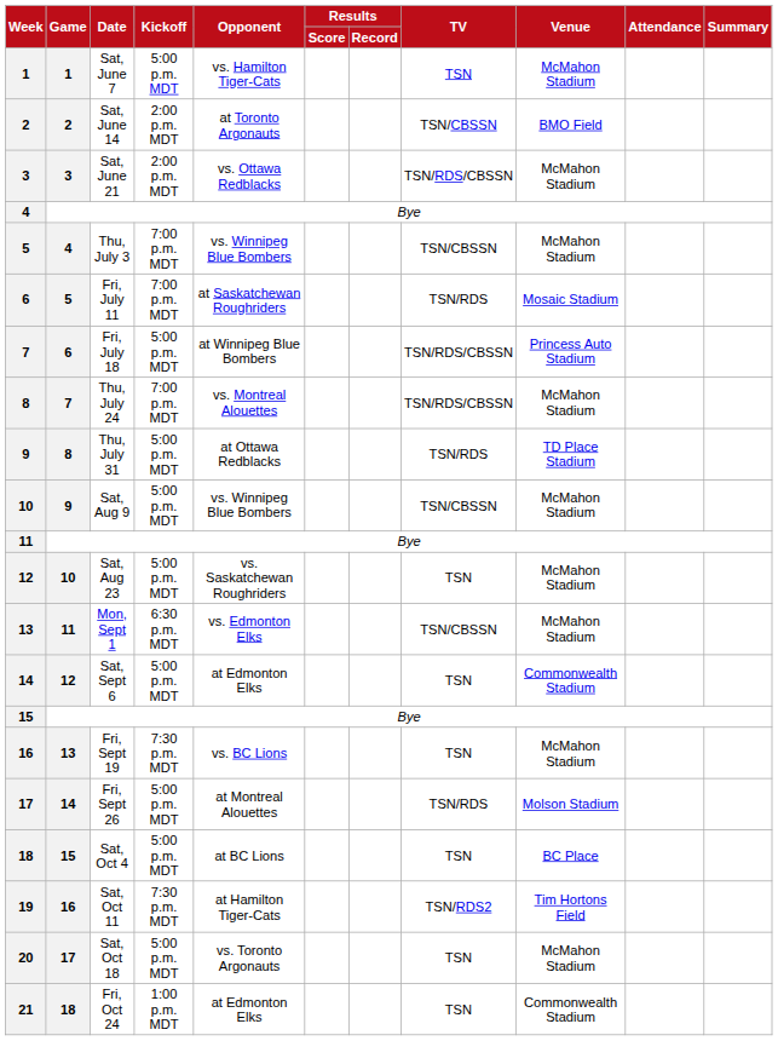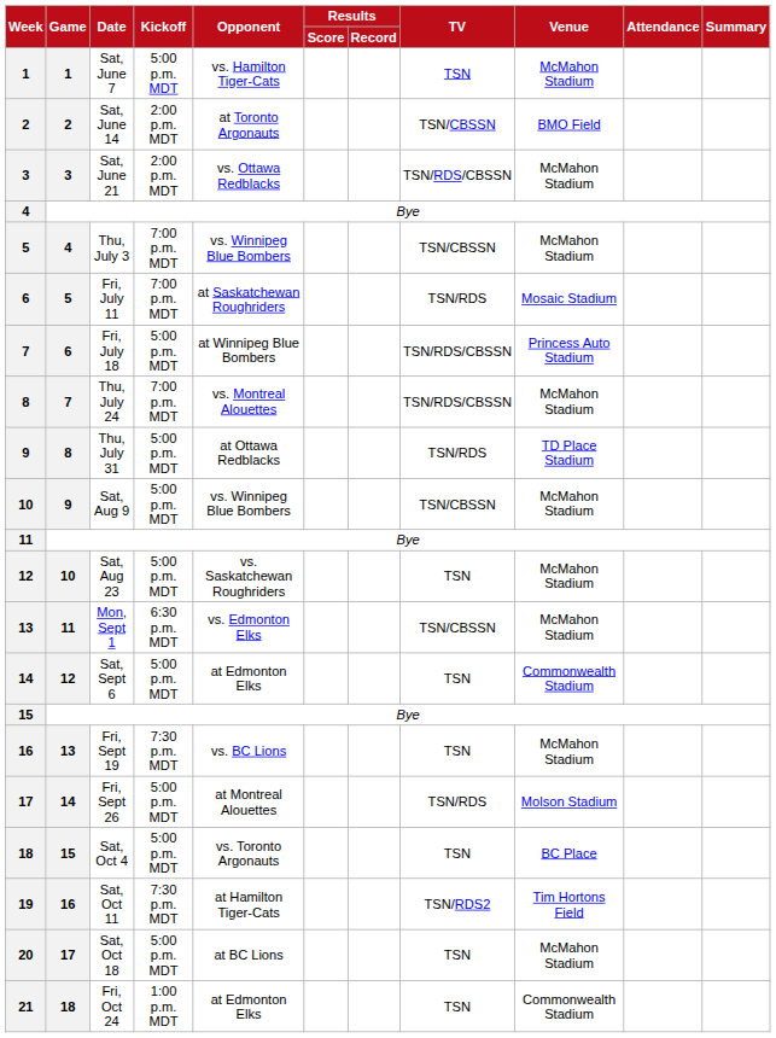Sat, Oct 4 | Opponent: at BC Lions -> vs. Toronto Argonauts
Sat, Oct 18 | Opponent: vs. Toronto Argonauts -> at BC Lions
